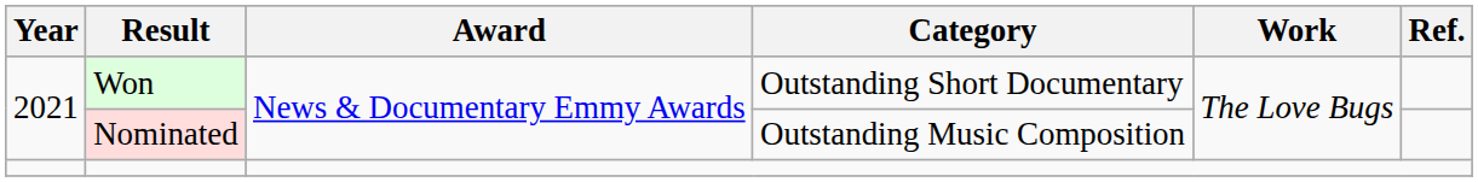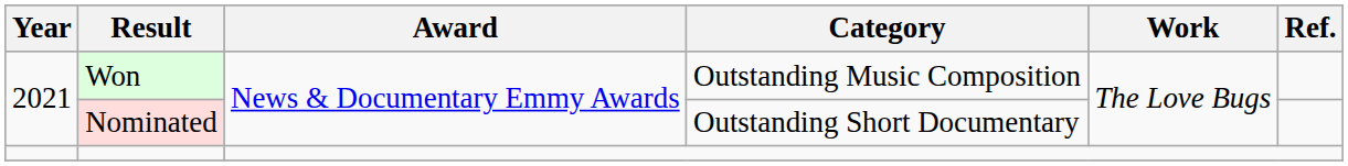Won | Category: Outstanding Short Documentary -> Outstanding Music Composition
Nominated | Category: Outstanding Music Composition -> Outstanding Short Documentary
